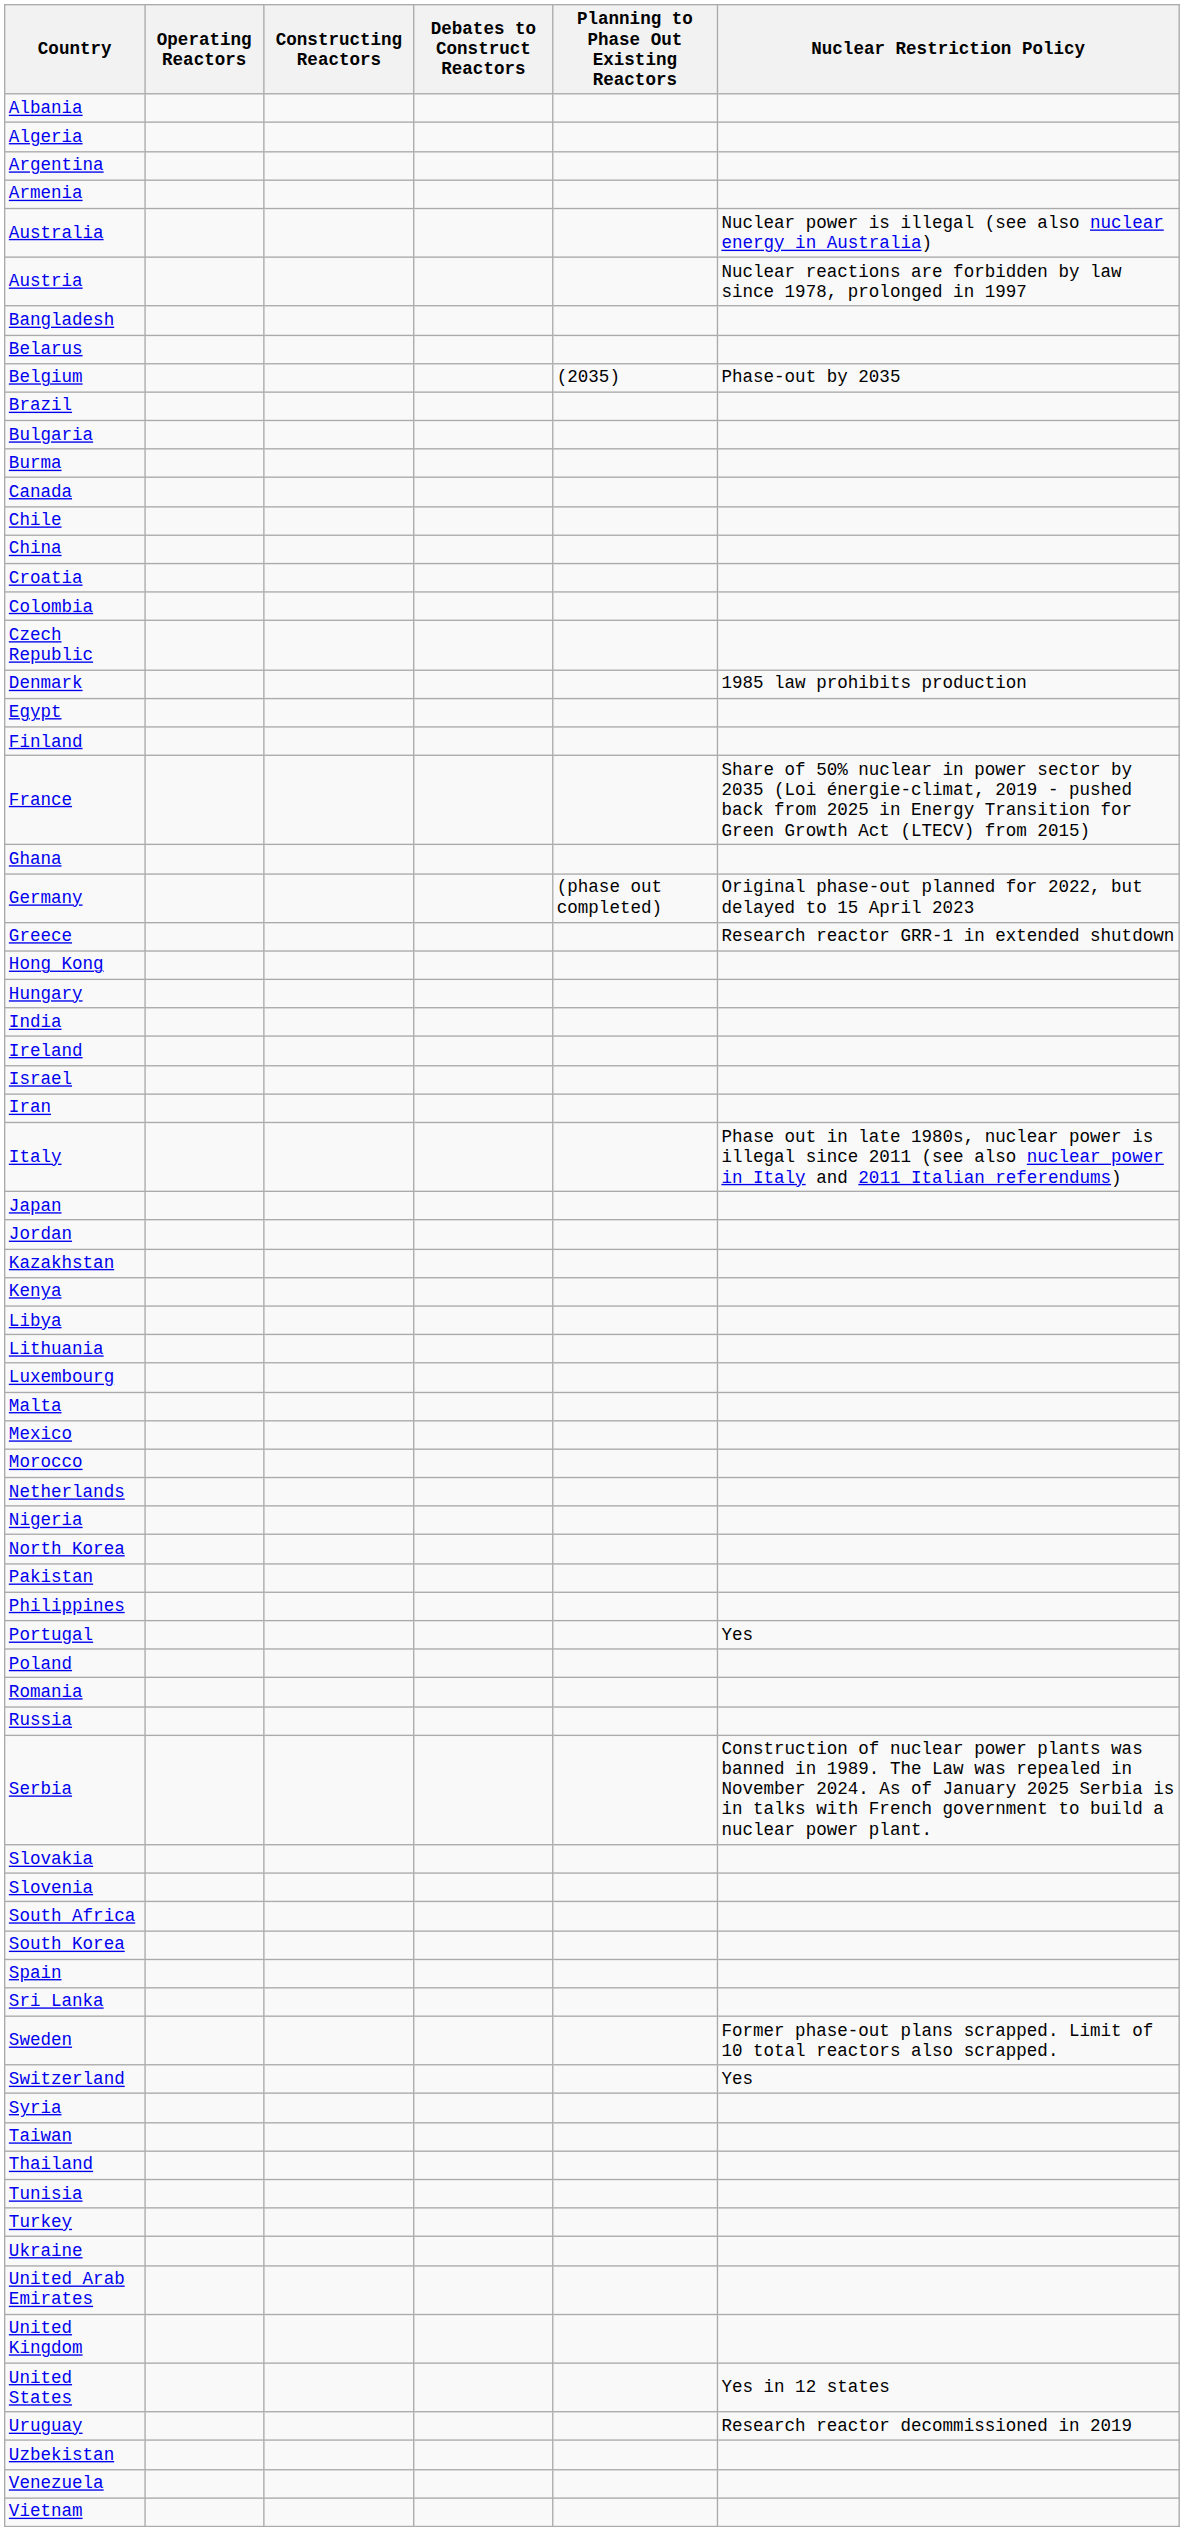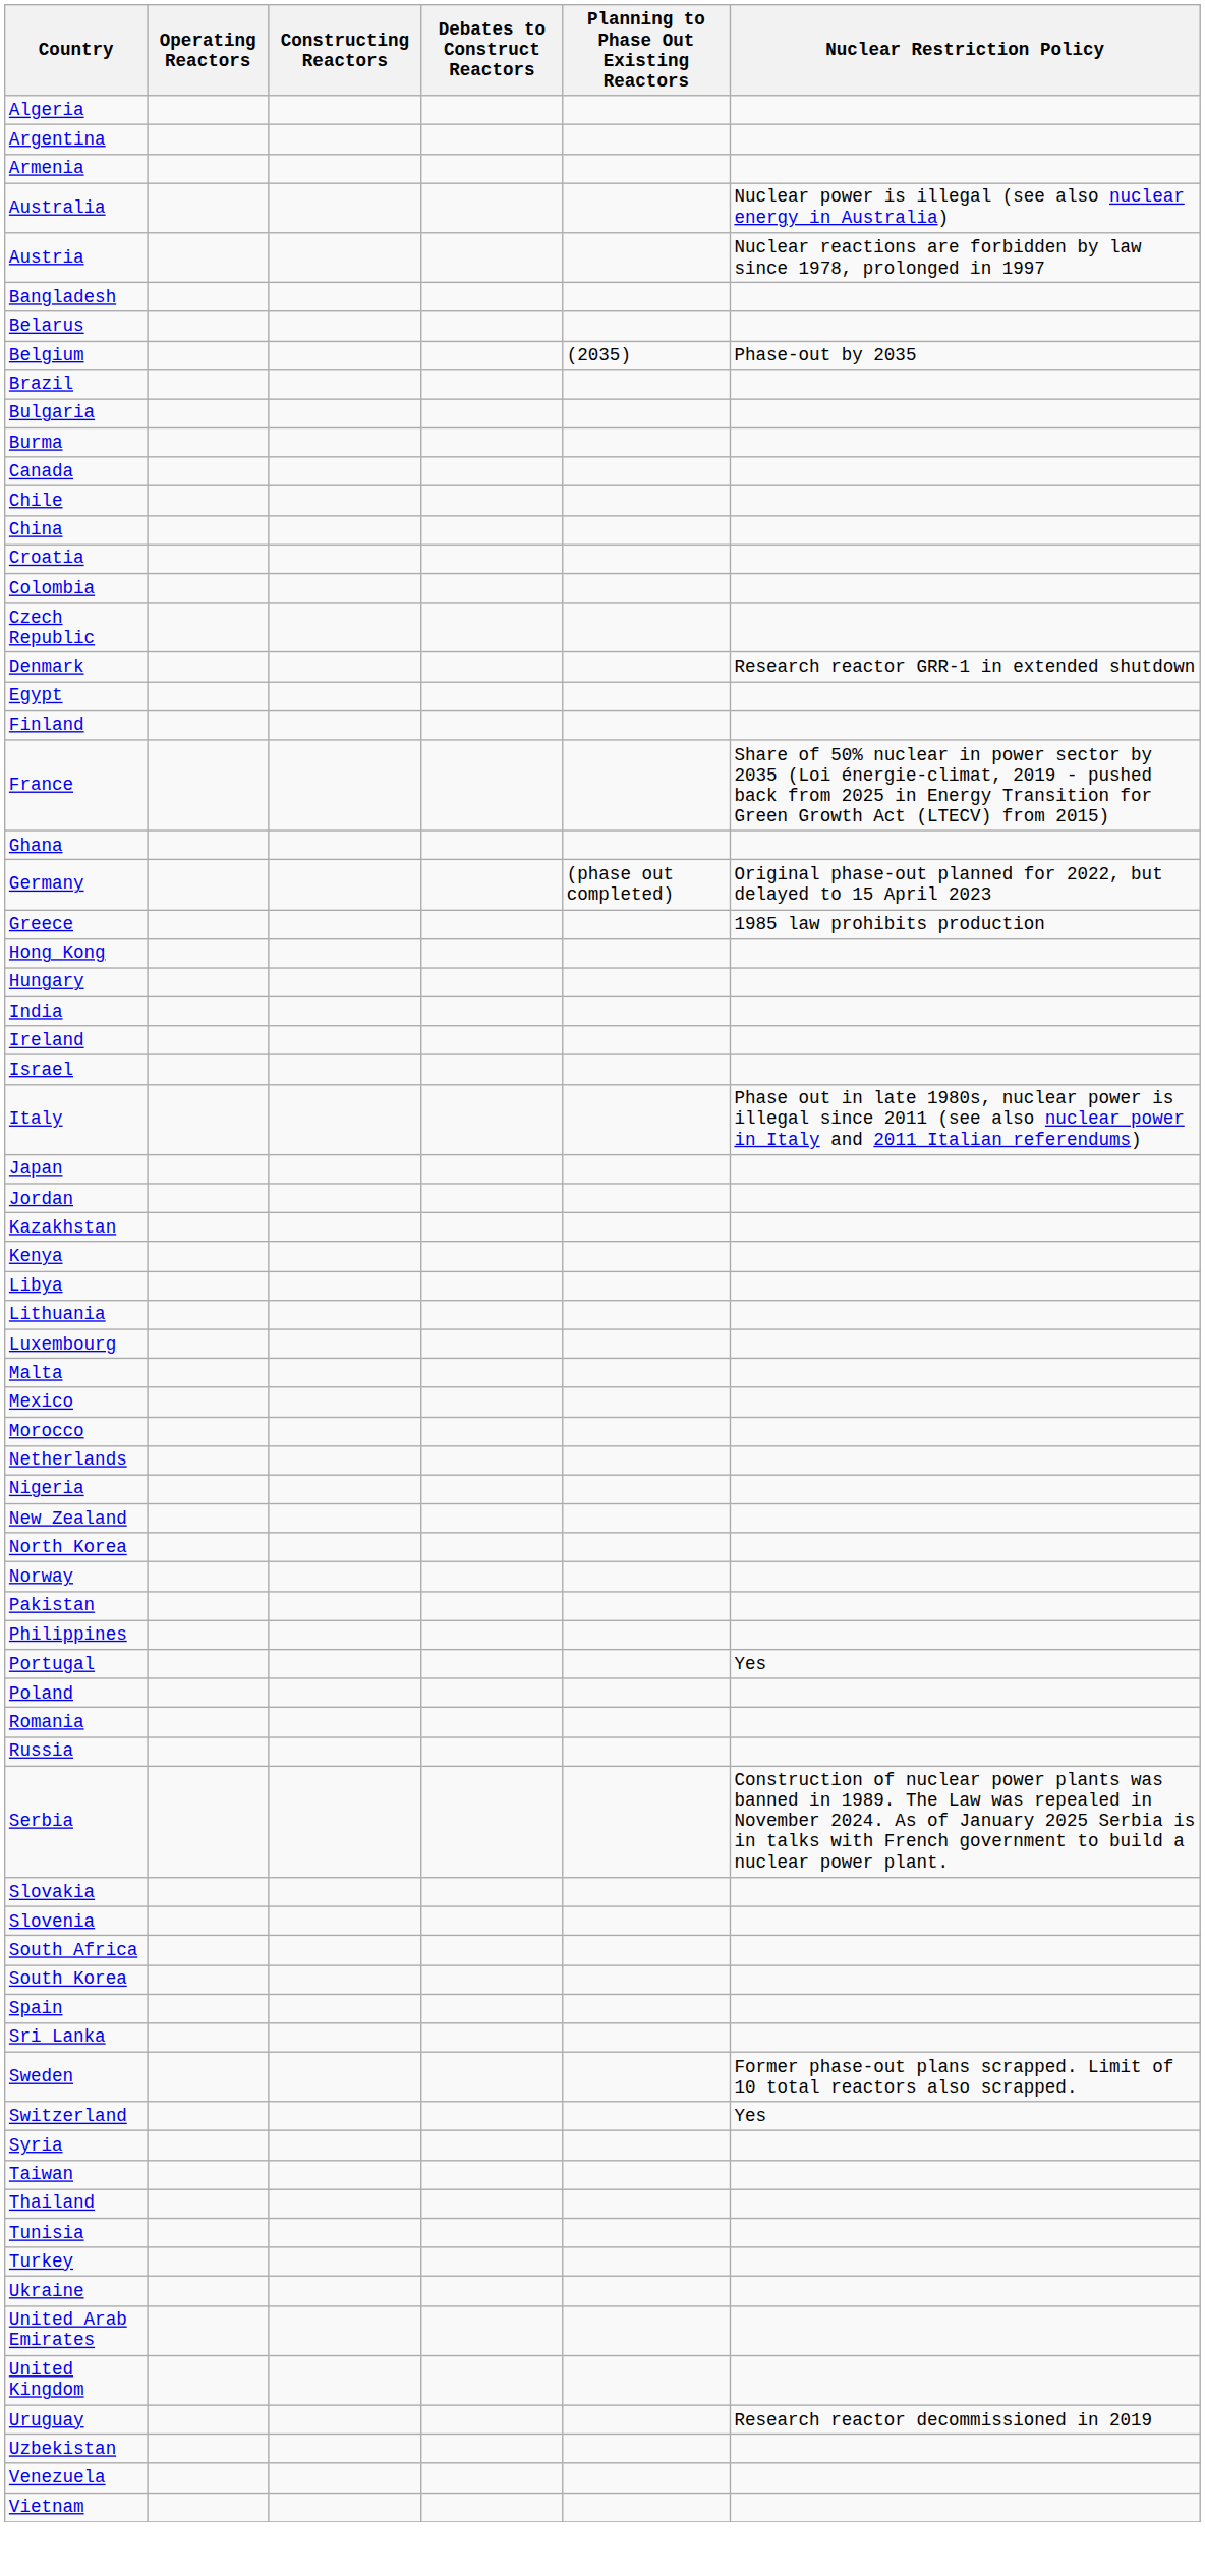- row: Albania
Denmark | Nuclear Restriction Policy: 1985 law prohibits production -> Research reactor GRR-1 in extended shutdown
Greece | Nuclear Restriction Policy: Research reactor GRR-1 in extended shutdown -> 1985 law prohibits production
- row: Iran
+ row: New Zealand
+ row: Norway
- row: United States | Yes in 12 states
